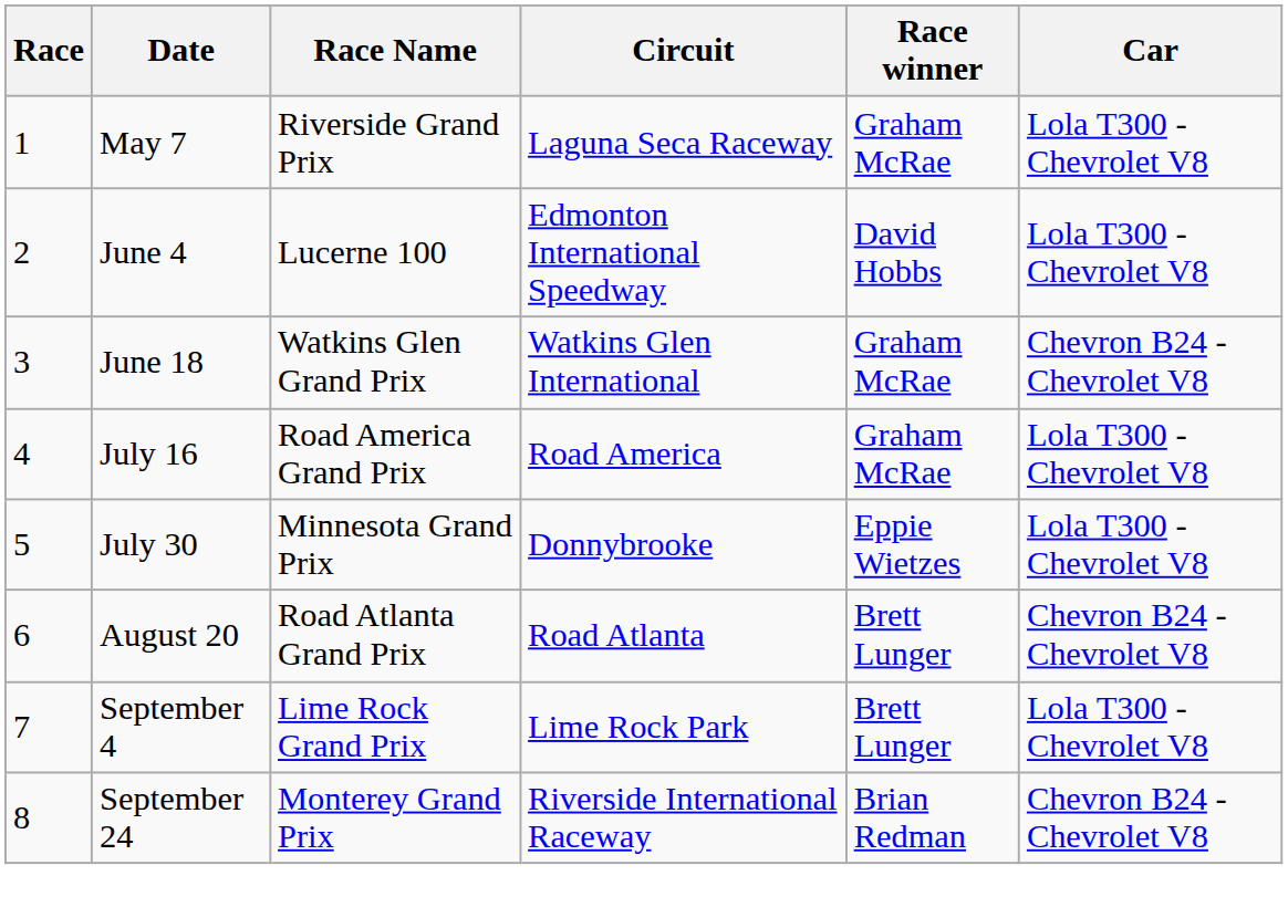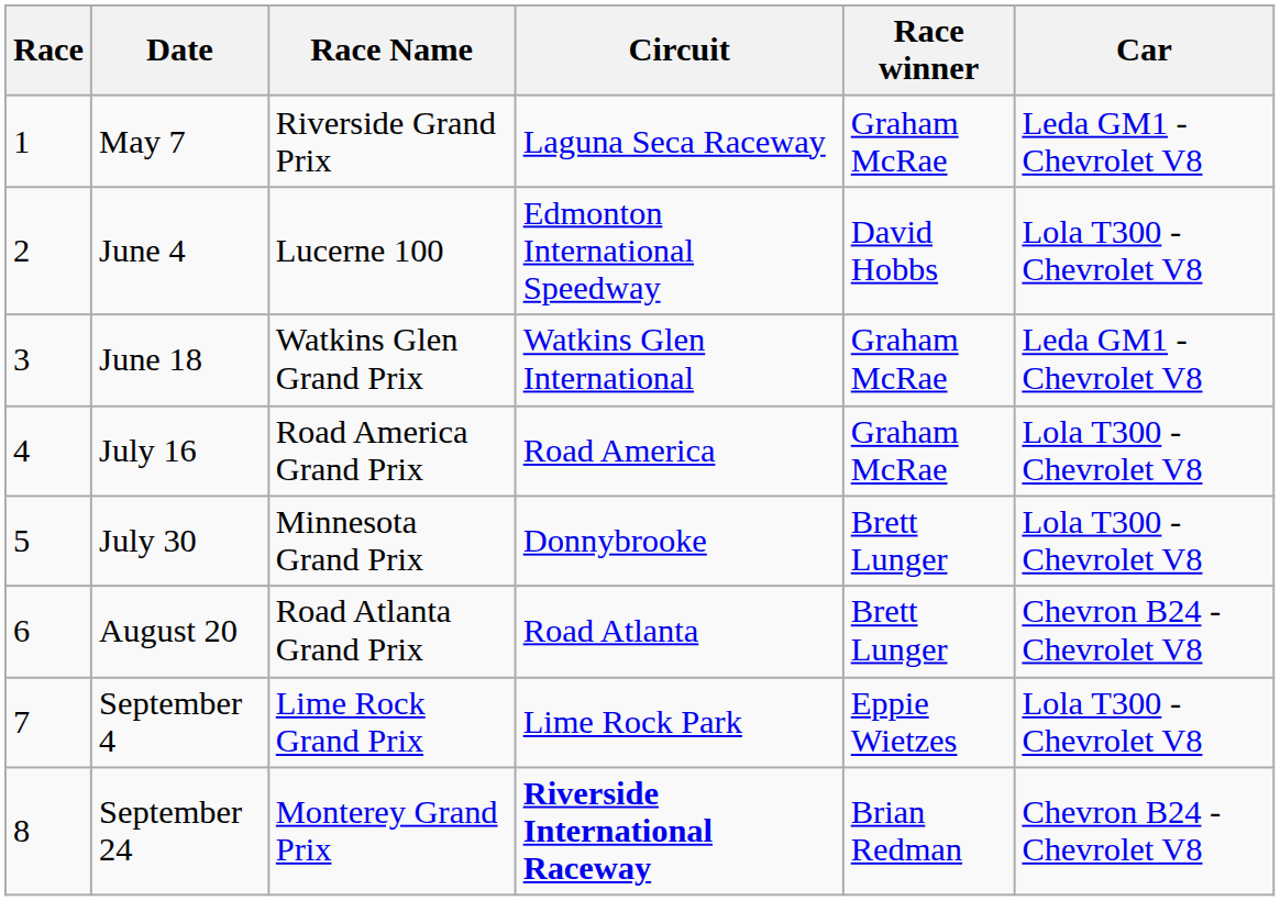May 7 | Car: Lola T300 - Chevrolet V8 -> Leda GM1 - Chevrolet V8
June 18 | Car: Chevron B24 - Chevrolet V8 -> Leda GM1 - Chevrolet V8
July 30 | Race winner: Eppie Wietzes -> Brett Lunger
September 4 | Race winner: Brett Lunger -> Eppie Wietzes
September 24 | Circuit: normal -> bold
